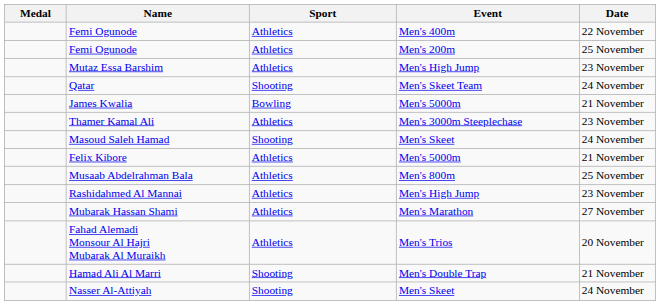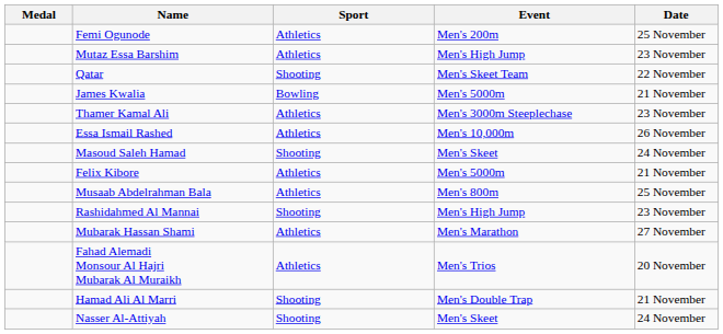- row: Femi Ogunode | Athletics | Men's 400m | 22 November
Qatar | Date: 24 November -> 22 November
+ row: Essa Ismail Rashed | Athletics | Men's 10,000m | 26 November
Rashidahmed Al Mannai | Sport: Athletics -> Shooting
